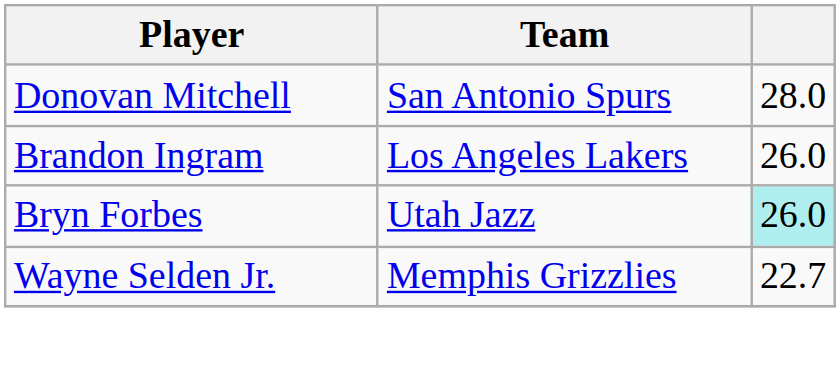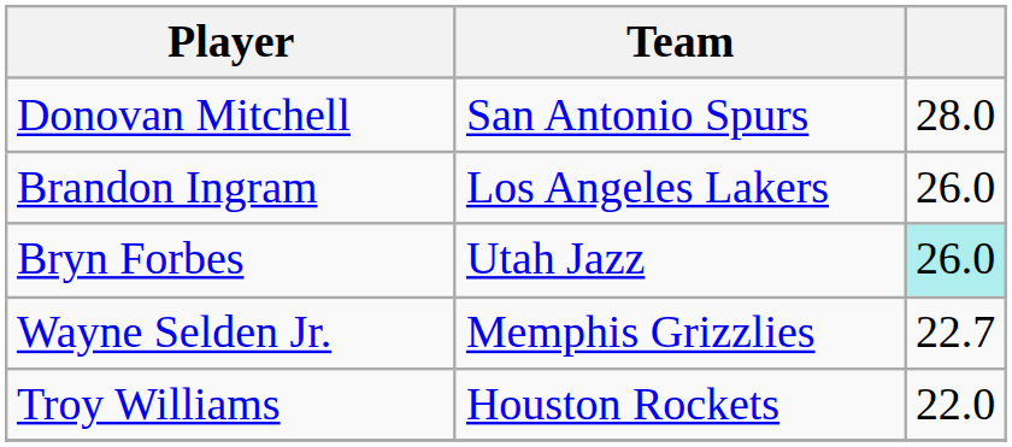+ row: Troy Williams | Houston Rockets | 22.0
